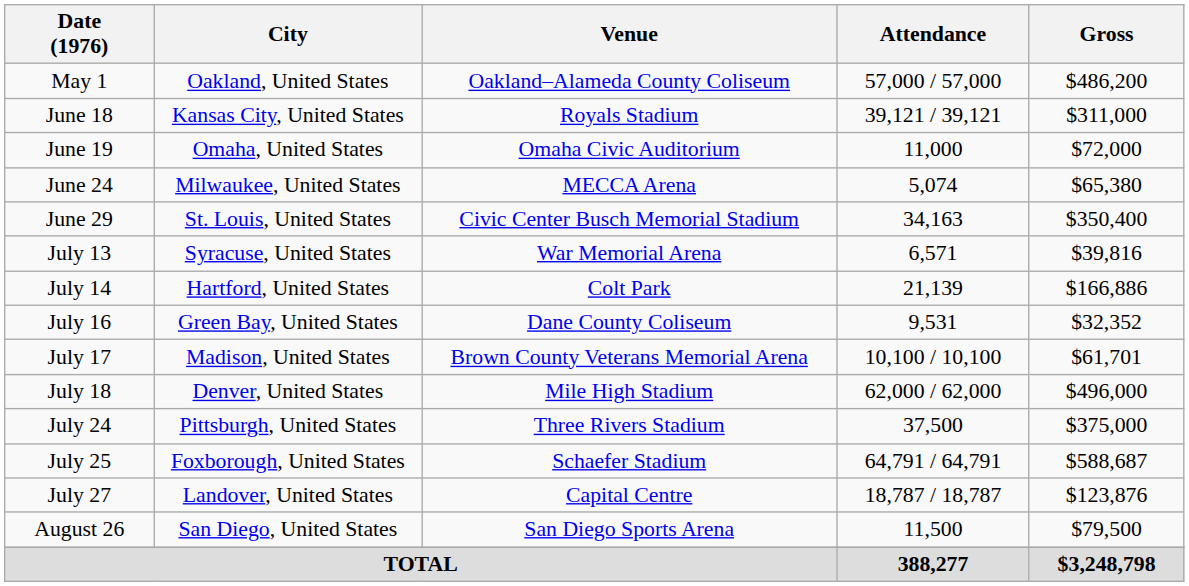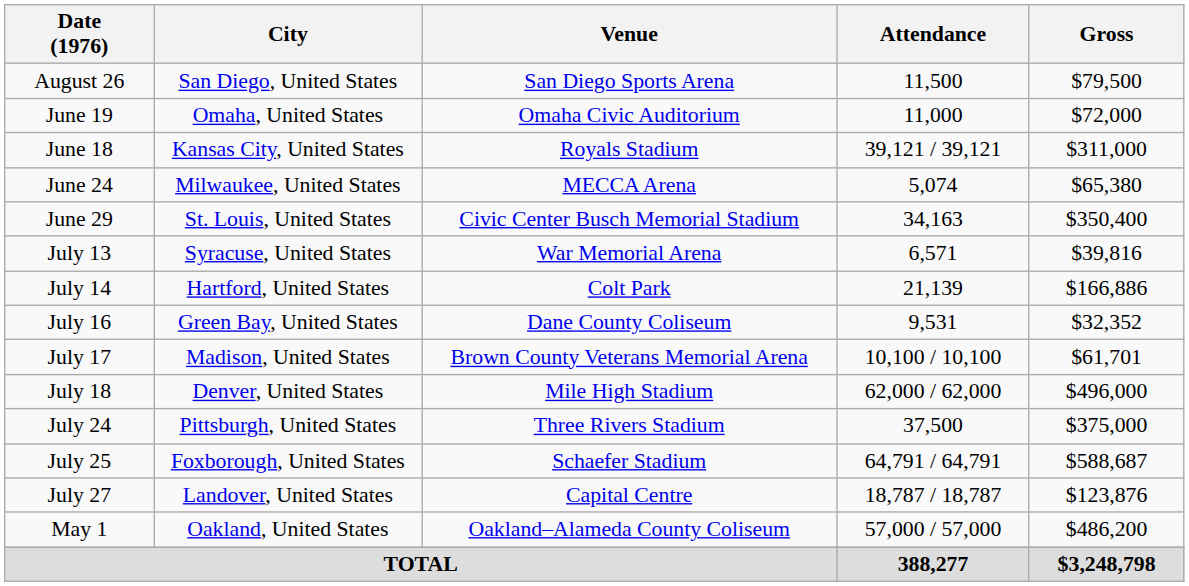rows swapped: May 1 <-> August 26
rows swapped: June 18 <-> June 19
